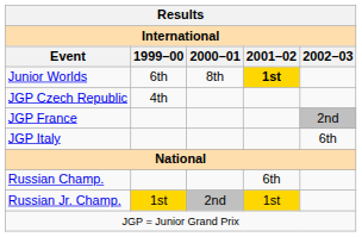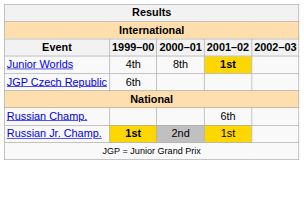Junior Worlds | 1999–00: 6th -> 4th
JGP Czech Republic | 1999–00: 4th -> 6th
- row: JGP France | 2nd
- row: JGP Italy | 6th
Russian Jr. Champ. | 1999–00: normal -> bold
